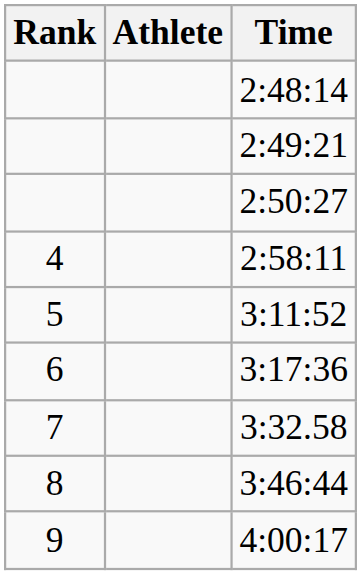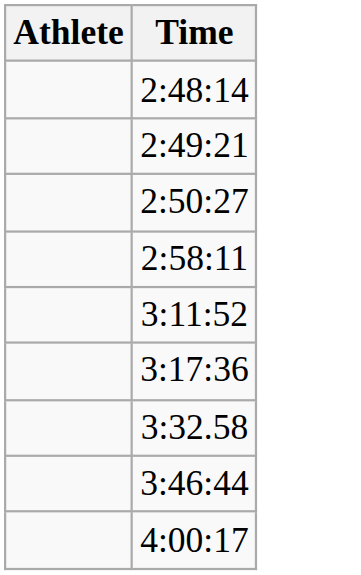- column: Rank | 4 | 5 | 6 | 7 | 8 | 9
